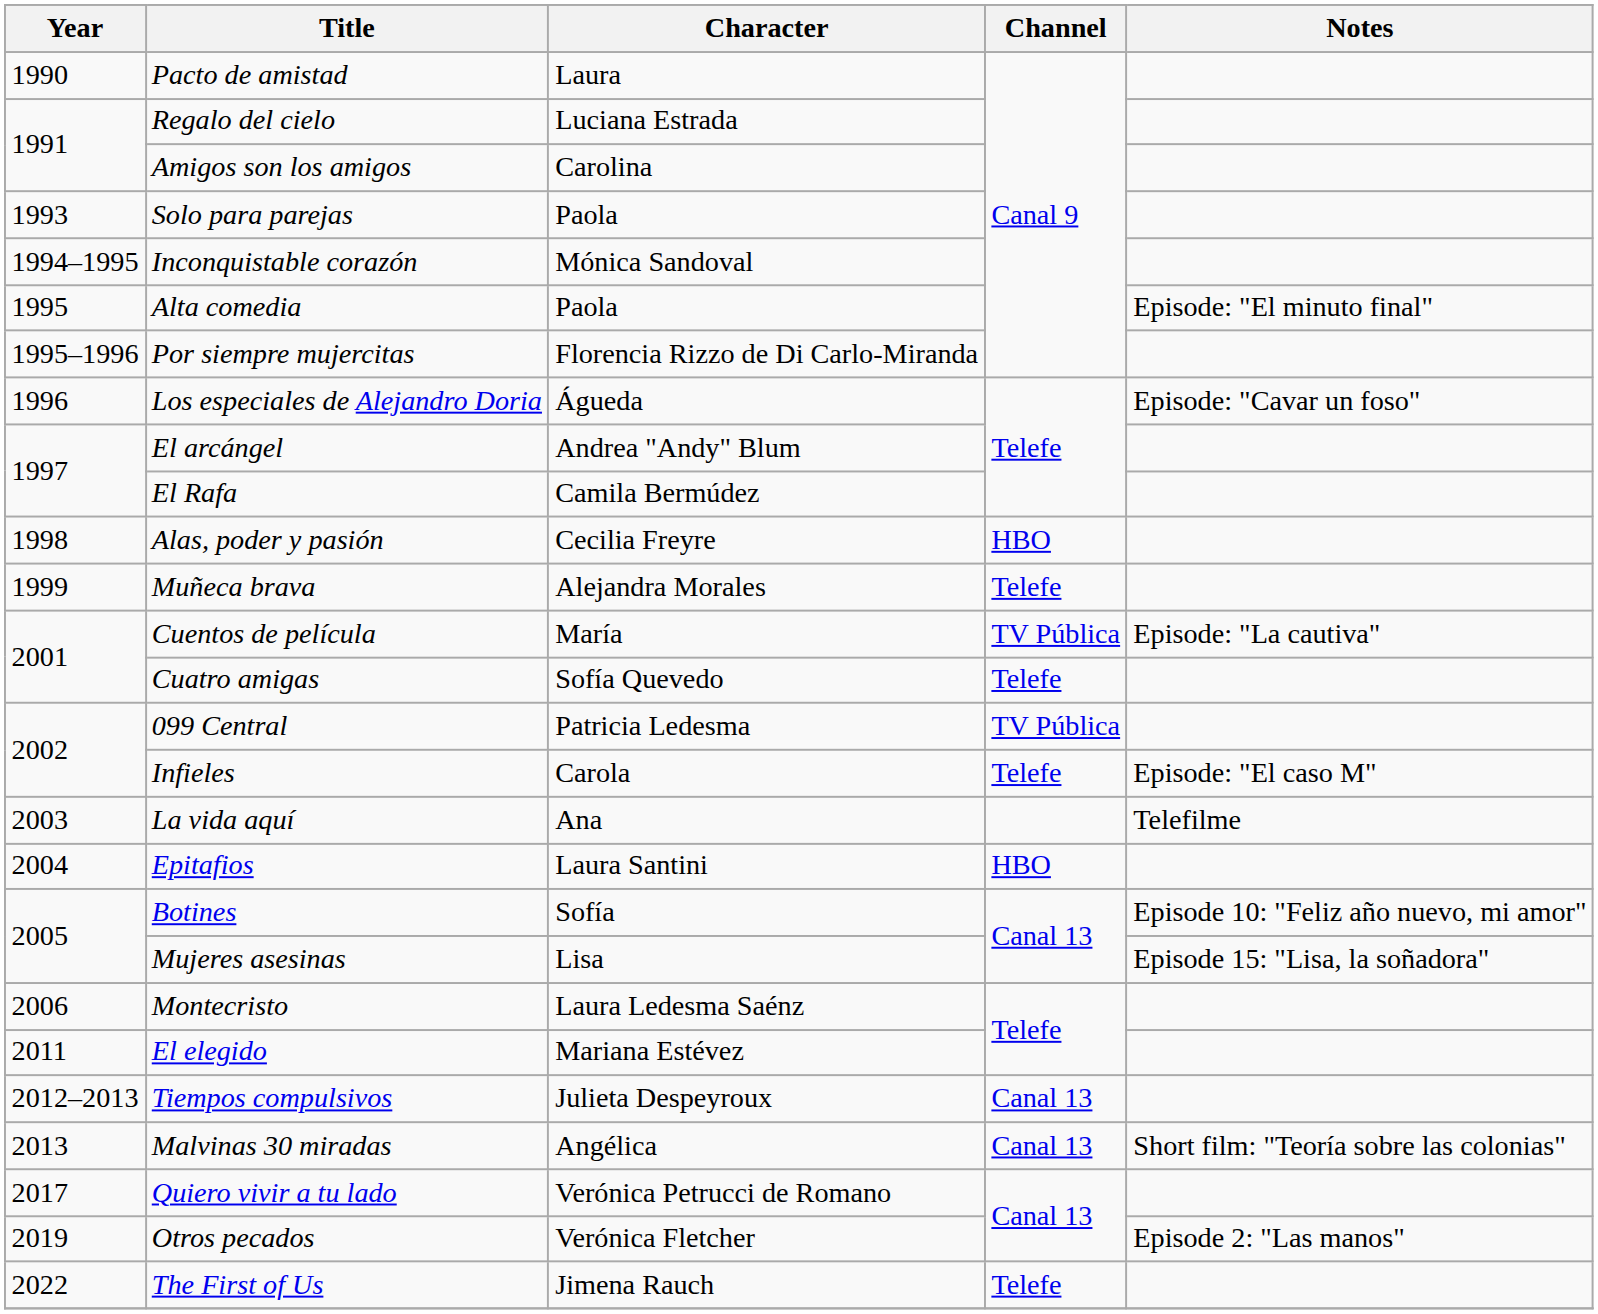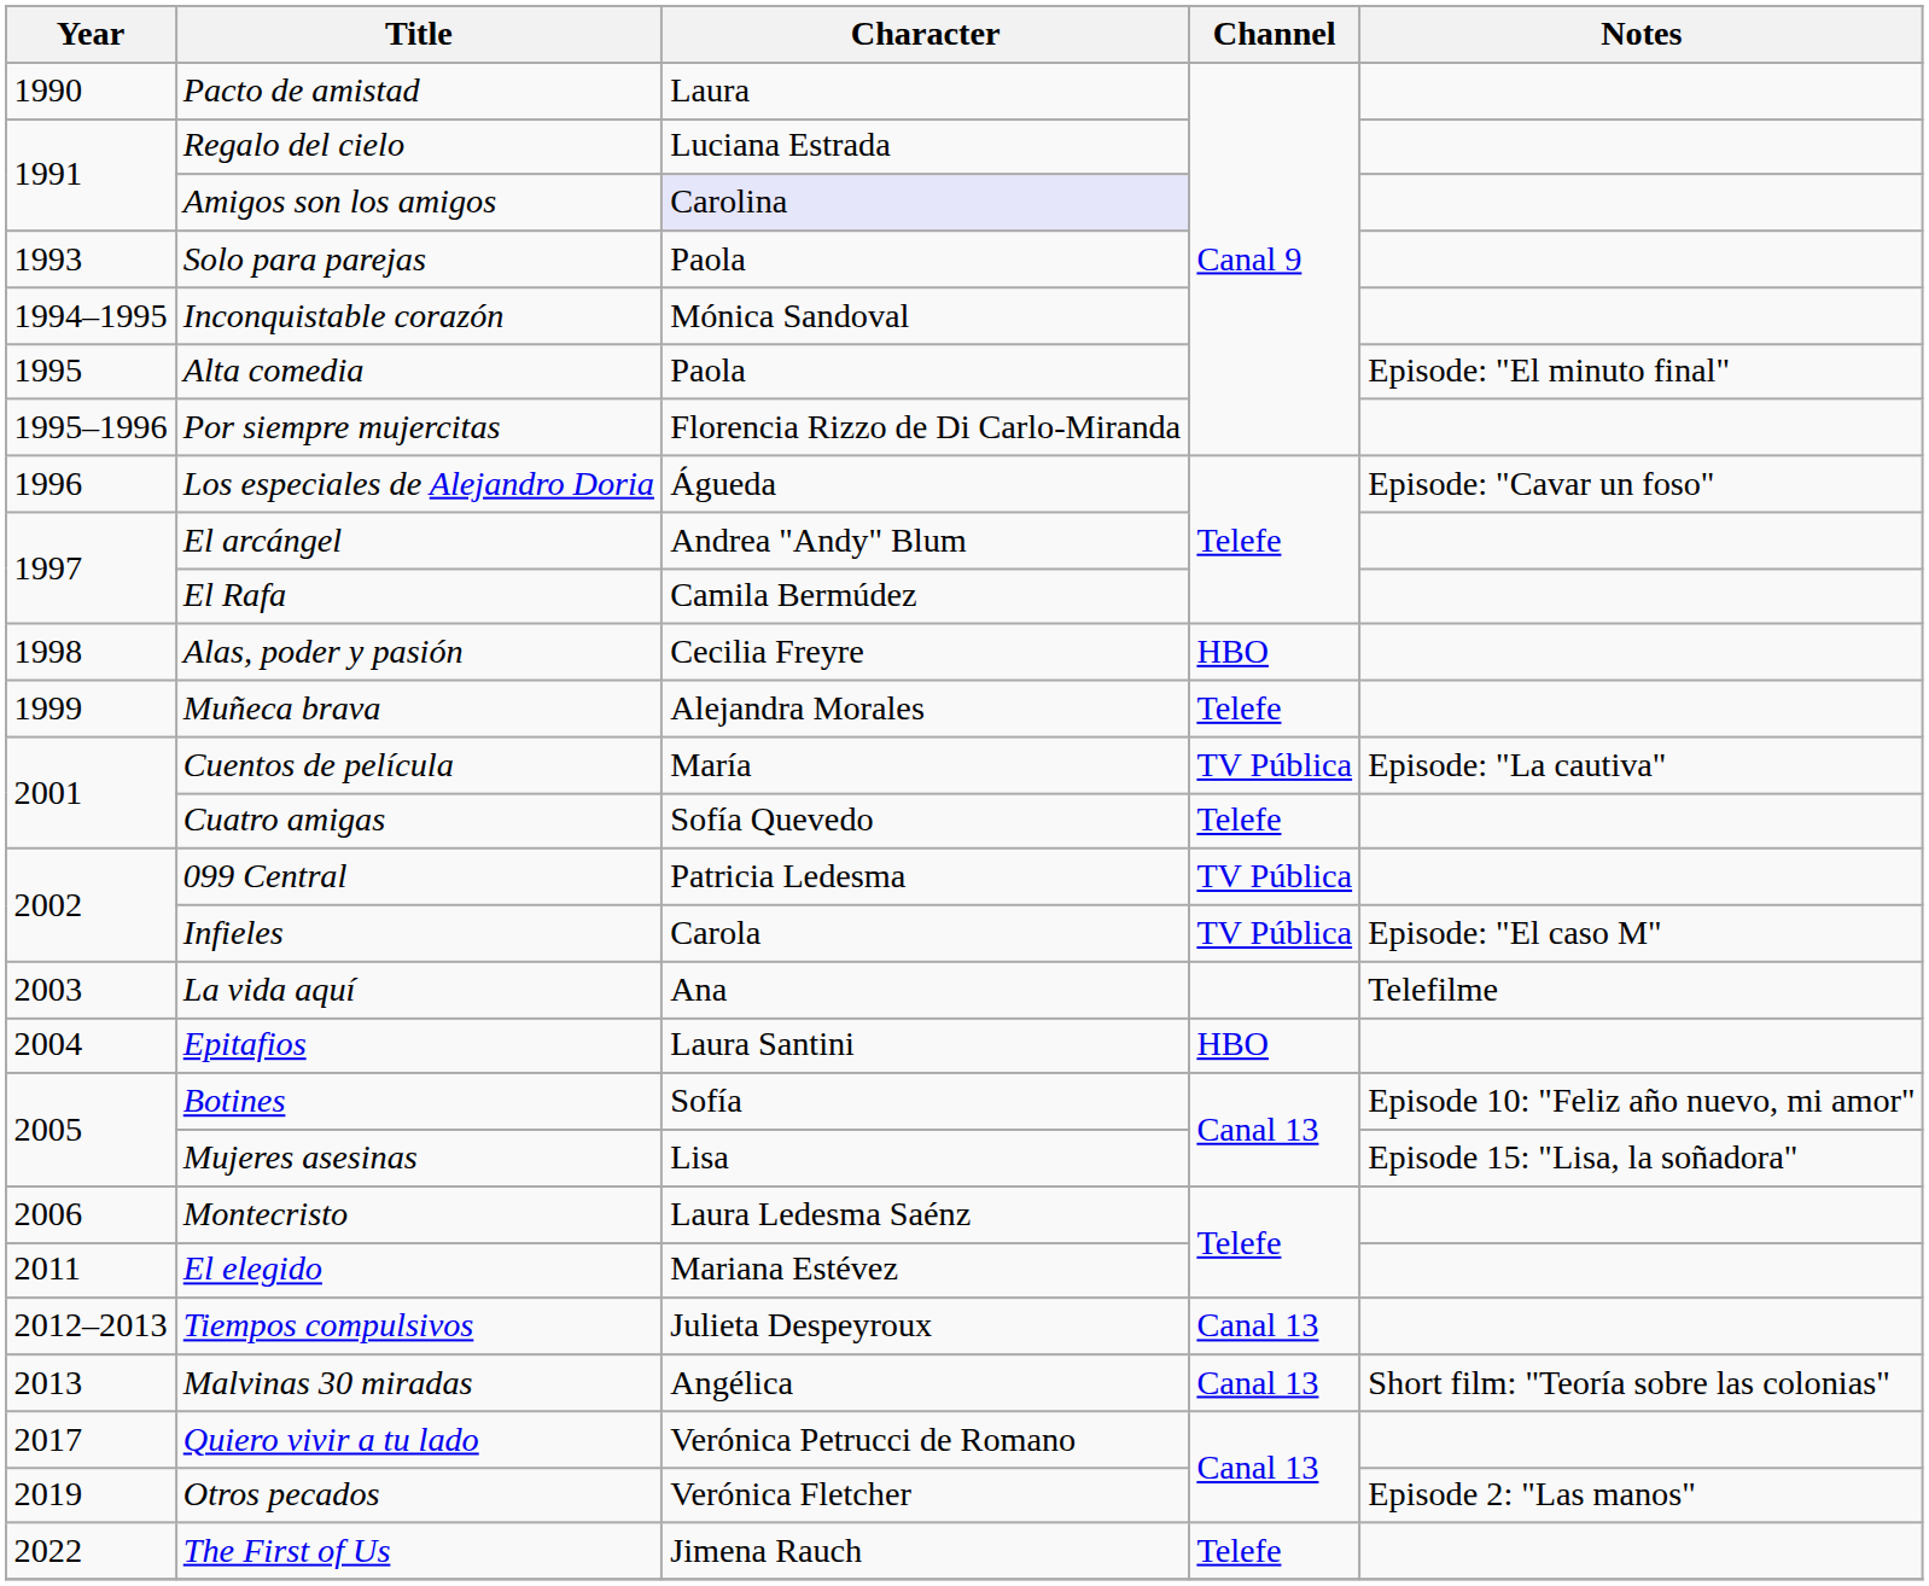Amigos son los amigos | Character: no background -> lavender background
Infieles | Channel: Telefe -> TV Pública
